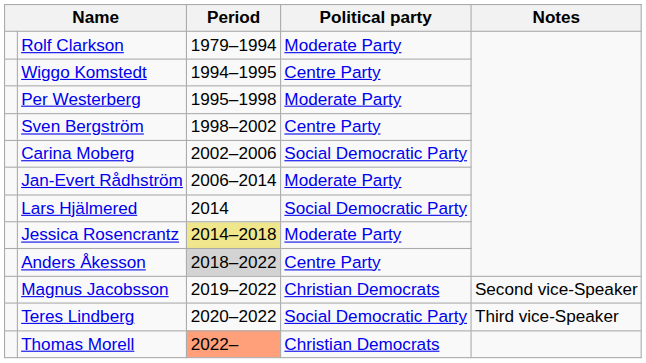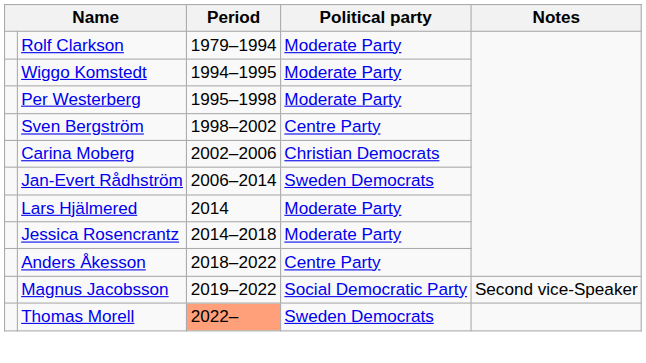Wiggo Komstedt | Political party: Centre Party -> Moderate Party
Carina Moberg | Political party: Social Democratic Party -> Christian Democrats
Jan-Evert Rådhström | Political party: Moderate Party -> Sweden Democrats
Lars Hjälmered | Political party: Social Democratic Party -> Moderate Party
Jessica Rosencrantz | Period: khaki background -> no background
Anders Åkesson | Period: lightgrey background -> no background
Magnus Jacobsson | Political party: Christian Democrats -> Social Democratic Party
- row: Teres Lindberg | 2020–2022 | Social Democratic Party | Third vice-Speaker
Thomas Morell | Political party: Christian Democrats -> Sweden Democrats
